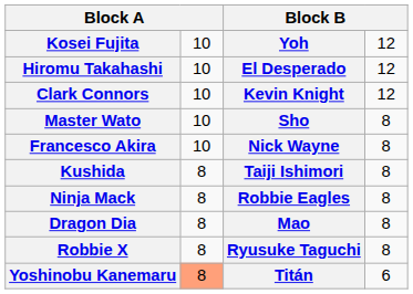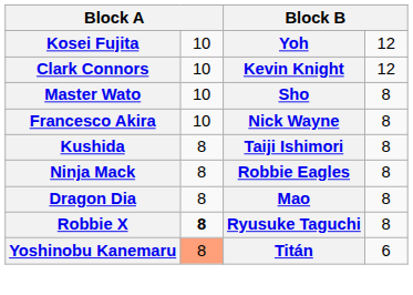- row: Hiromu Takahashi | 10 | El Desperado | 12
Robbie X | column 2: normal -> bold
